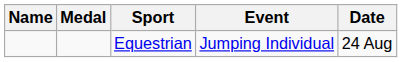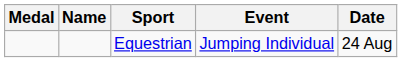columns swapped: Medal <-> Name
